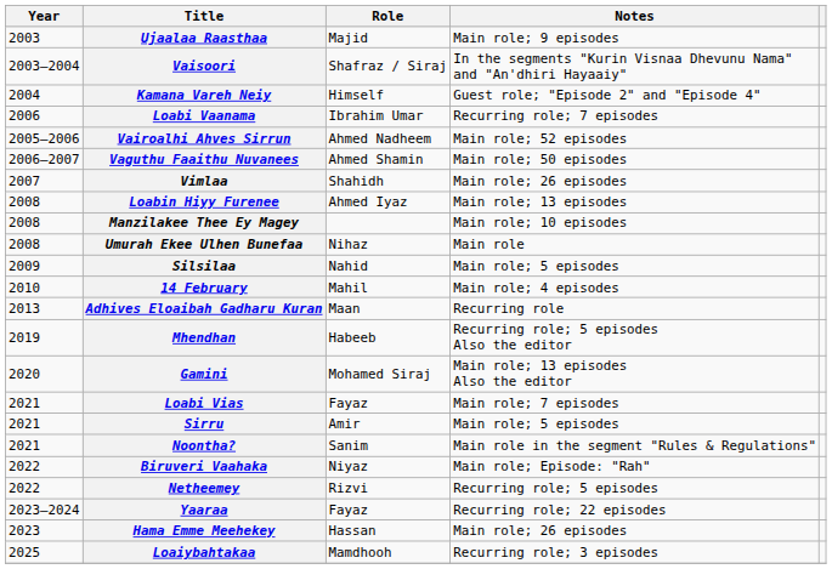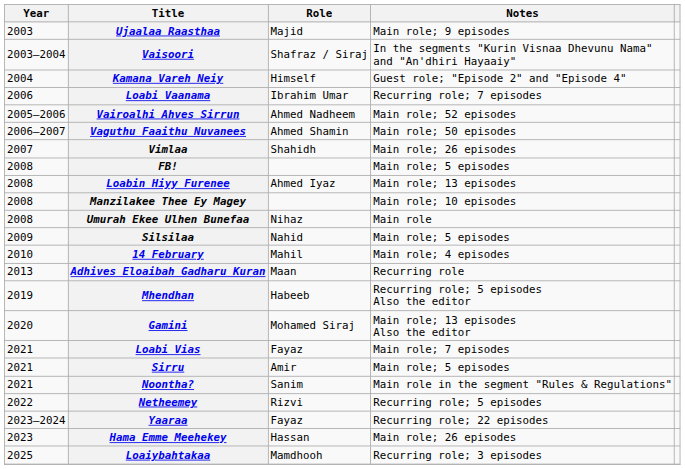+ row: 2008 | FB! | Main role; 5 episodes
- row: 2022 | Biruveri Vaahaka | Niyaz | Main role; Episode: "Rah"
